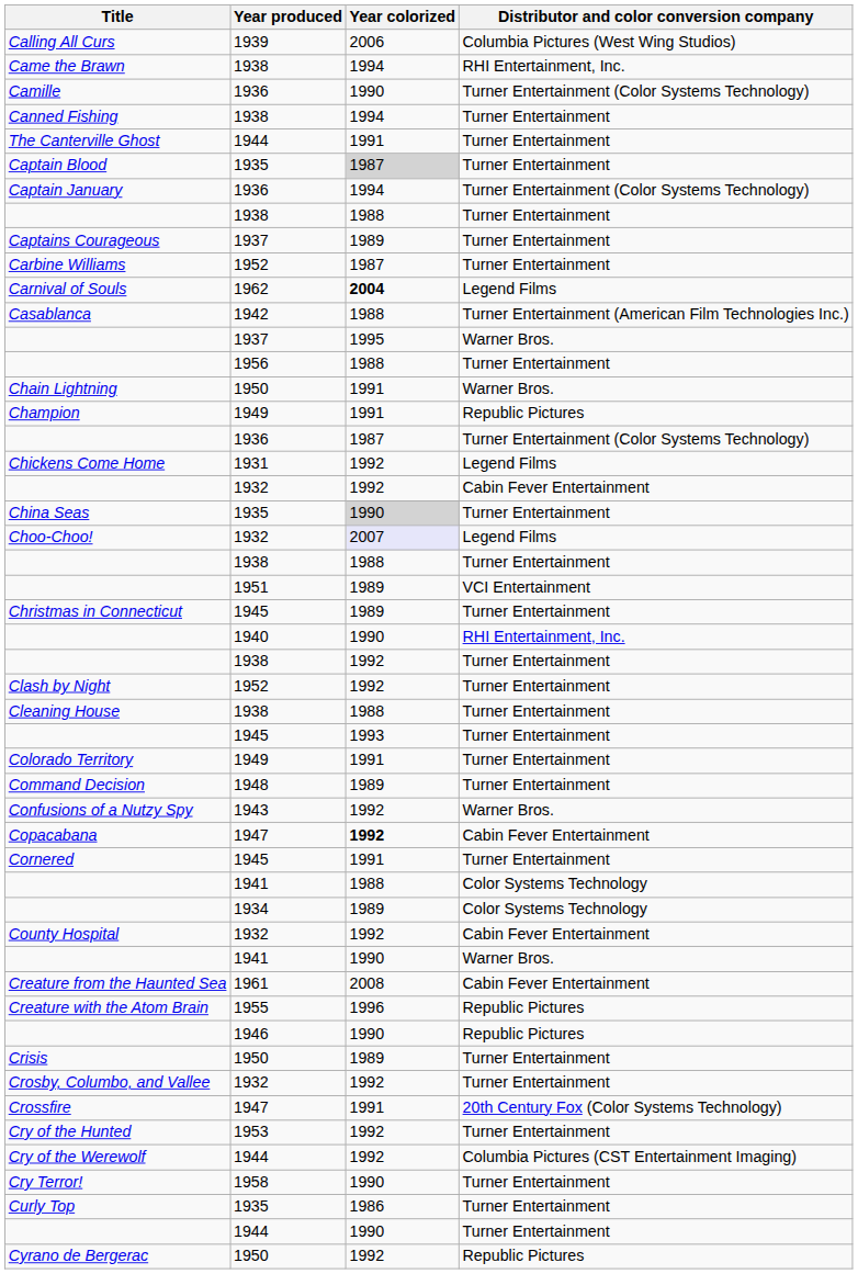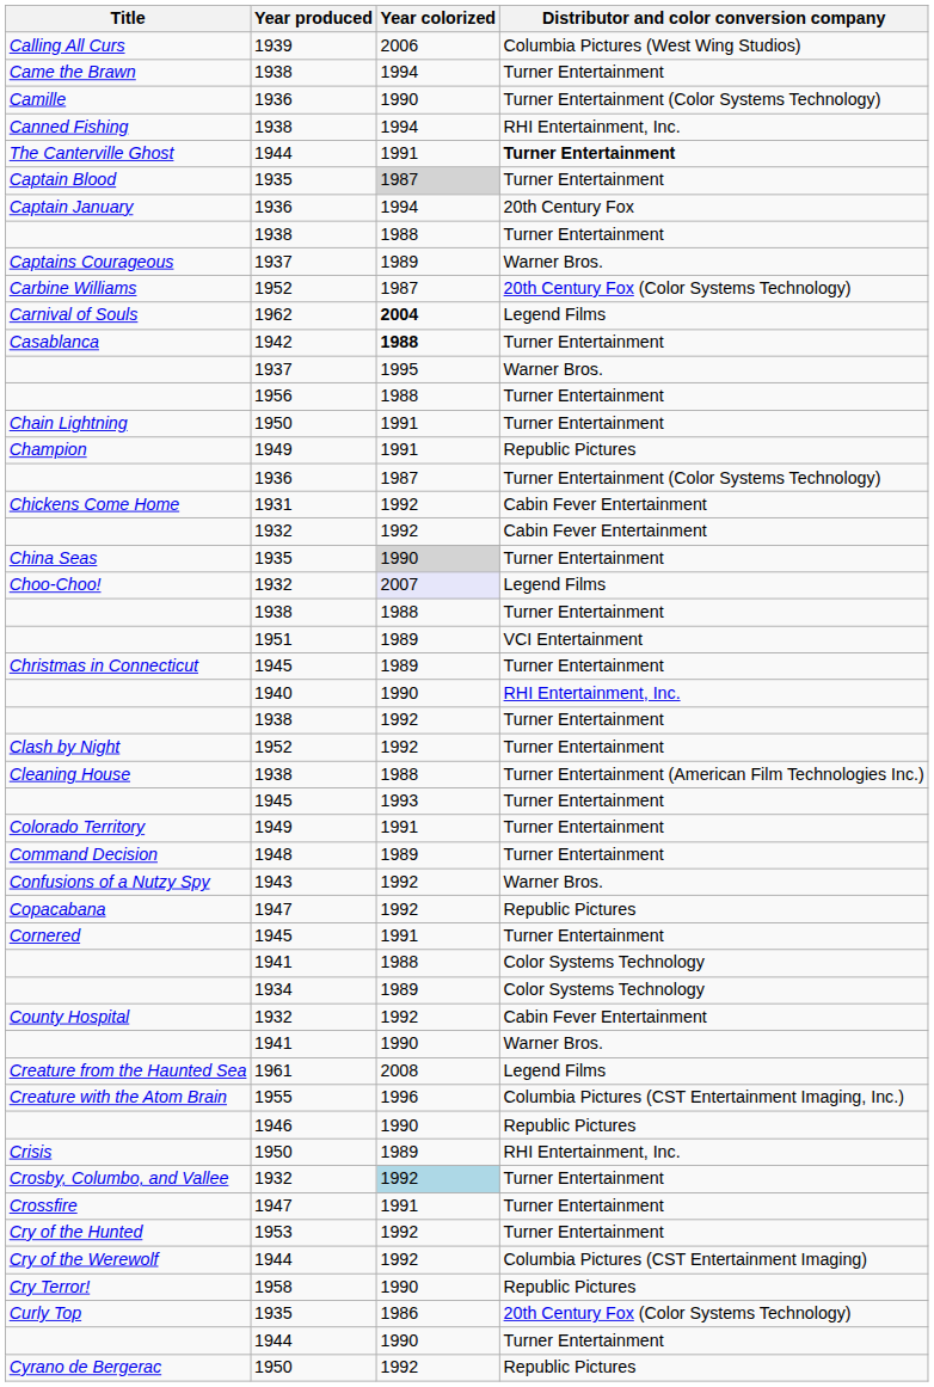Came the Brawn | Distributor and color conversion company: RHI Entertainment, Inc. -> Turner Entertainment
Canned Fishing | Distributor and color conversion company: Turner Entertainment -> RHI Entertainment, Inc.
The Canterville Ghost | Distributor and color conversion company: normal -> bold
Captain January | Distributor and color conversion company: Turner Entertainment (Color Systems Technology) -> 20th Century Fox
Captains Courageous | Distributor and color conversion company: Turner Entertainment -> Warner Bros.
Carbine Williams | Distributor and color conversion company: Turner Entertainment -> 20th Century Fox (Color Systems Technology)
Casablanca | Year colorized: normal -> bold
Casablanca | Distributor and color conversion company: Turner Entertainment (American Film Technologies Inc.) -> Turner Entertainment
Chain Lightning | Distributor and color conversion company: Warner Bros. -> Turner Entertainment
Chickens Come Home | Distributor and color conversion company: Legend Films -> Cabin Fever Entertainment
Cleaning House | Distributor and color conversion company: Turner Entertainment -> Turner Entertainment (American Film Technologies Inc.)
Copacabana | Year colorized: bold -> normal
Copacabana | Distributor and color conversion company: Cabin Fever Entertainment -> Republic Pictures
Creature from the Haunted Sea | Distributor and color conversion company: Cabin Fever Entertainment -> Legend Films
Creature with the Atom Brain | Distributor and color conversion company: Republic Pictures -> Columbia Pictures (CST Entertainment Imaging, Inc.)
Crisis | Distributor and color conversion company: Turner Entertainment -> RHI Entertainment, Inc.
Crosby, Columbo, and Vallee | Year colorized: no background -> lightblue background
Crossfire | Distributor and color conversion company: 20th Century Fox (Color Systems Technology) -> Turner Entertainment
Cry Terror! | Distributor and color conversion company: Turner Entertainment -> Republic Pictures
Curly Top | Distributor and color conversion company: Turner Entertainment -> 20th Century Fox (Color Systems Technology)
